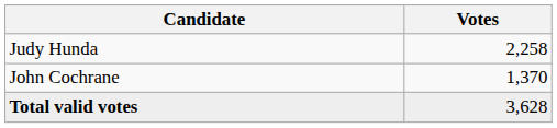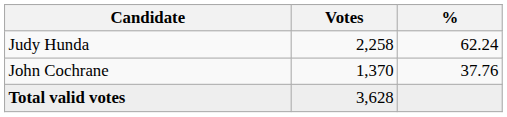+ column: % | 62.24 | 37.76
